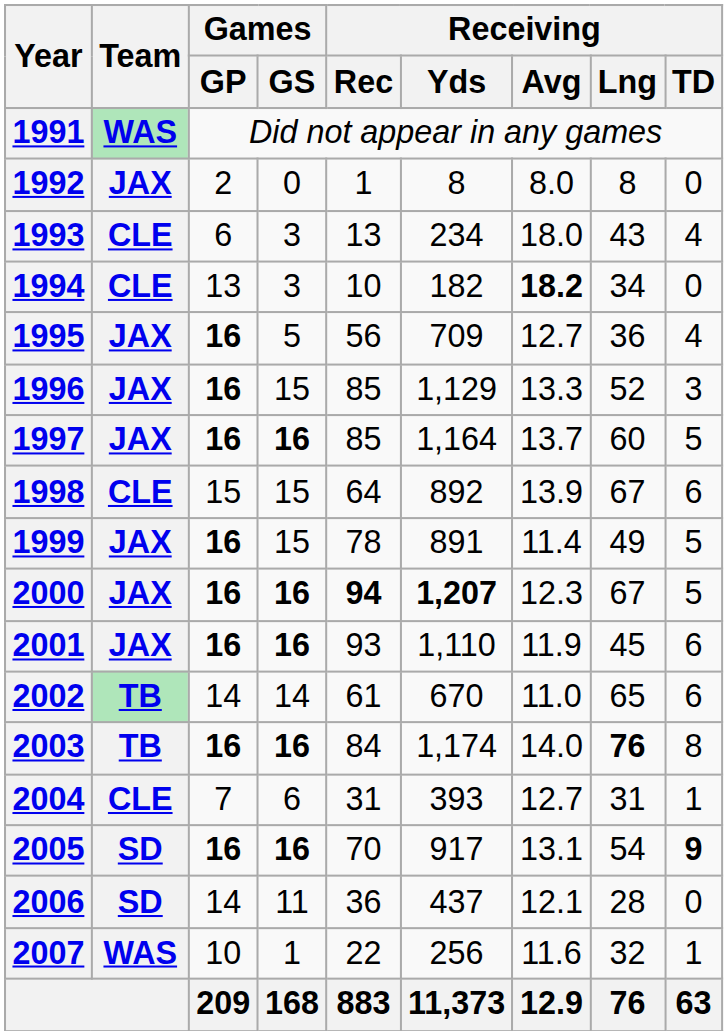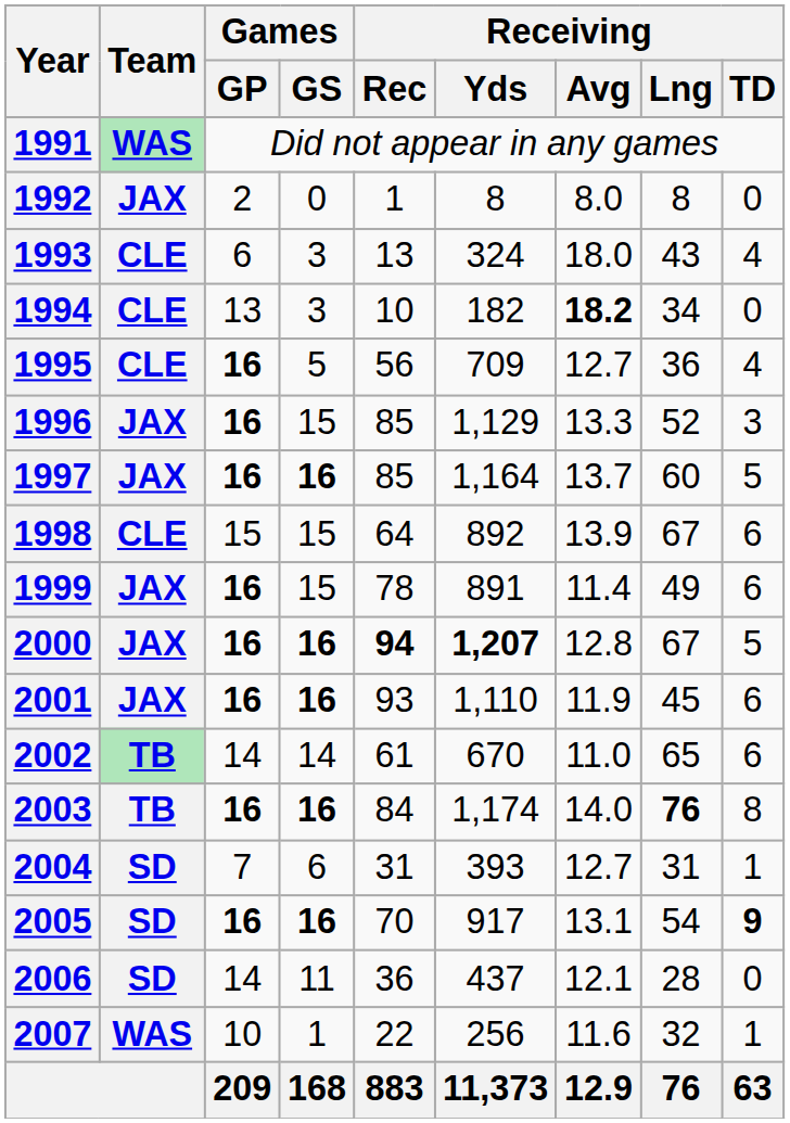1993 | Receiving / Yds: 234 -> 324
1995 | Team: JAX -> CLE
1999 | Receiving / TD: 5 -> 6
2000 | Receiving / Avg: 12.3 -> 12.8
2004 | Team: CLE -> SD
